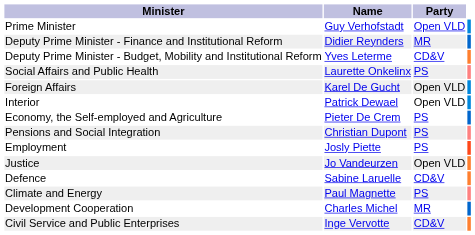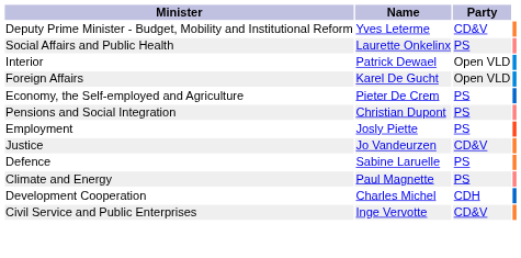- row: Prime Minister | Guy Verhofstadt | Open VLD
- row: Deputy Prime Minister - Finance and Institutional Reform | Didier Reynders | MR
rows swapped: Interior <-> Foreign Affairs
Justice | Party: Open VLD -> CD&V
Defence | Party: CD&V -> PS
Development Cooperation | Party: MR -> CDH
